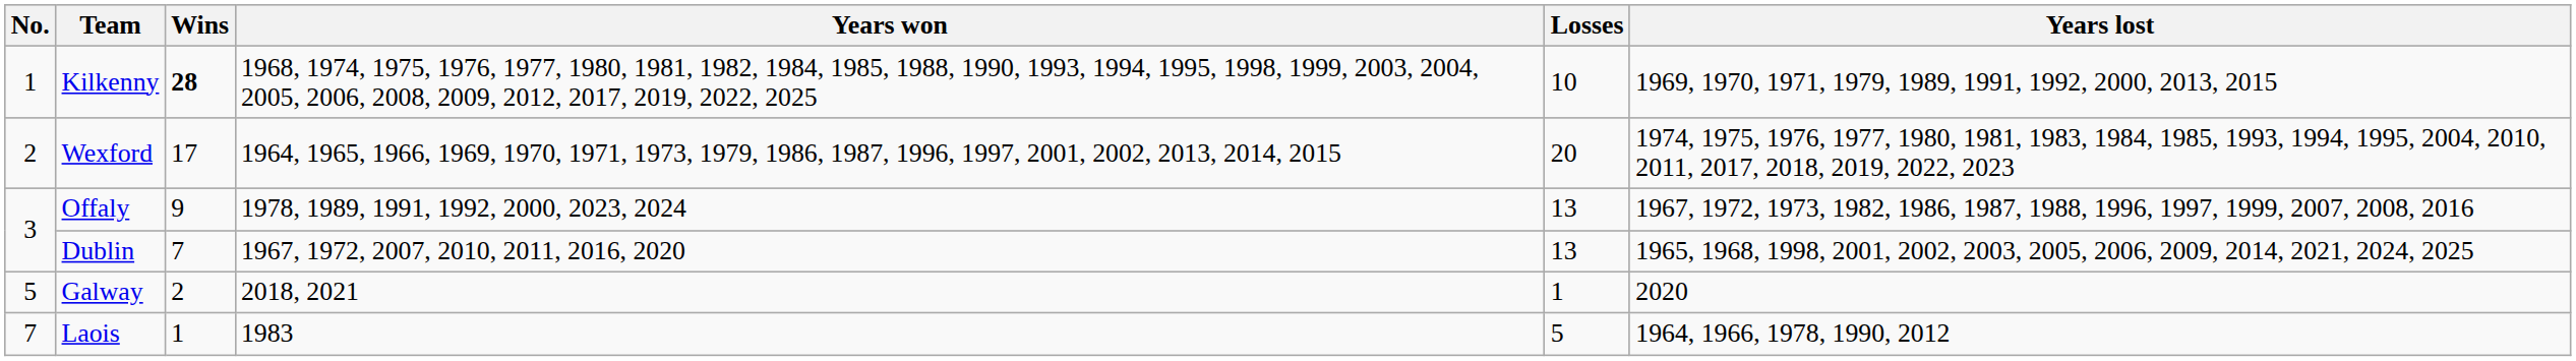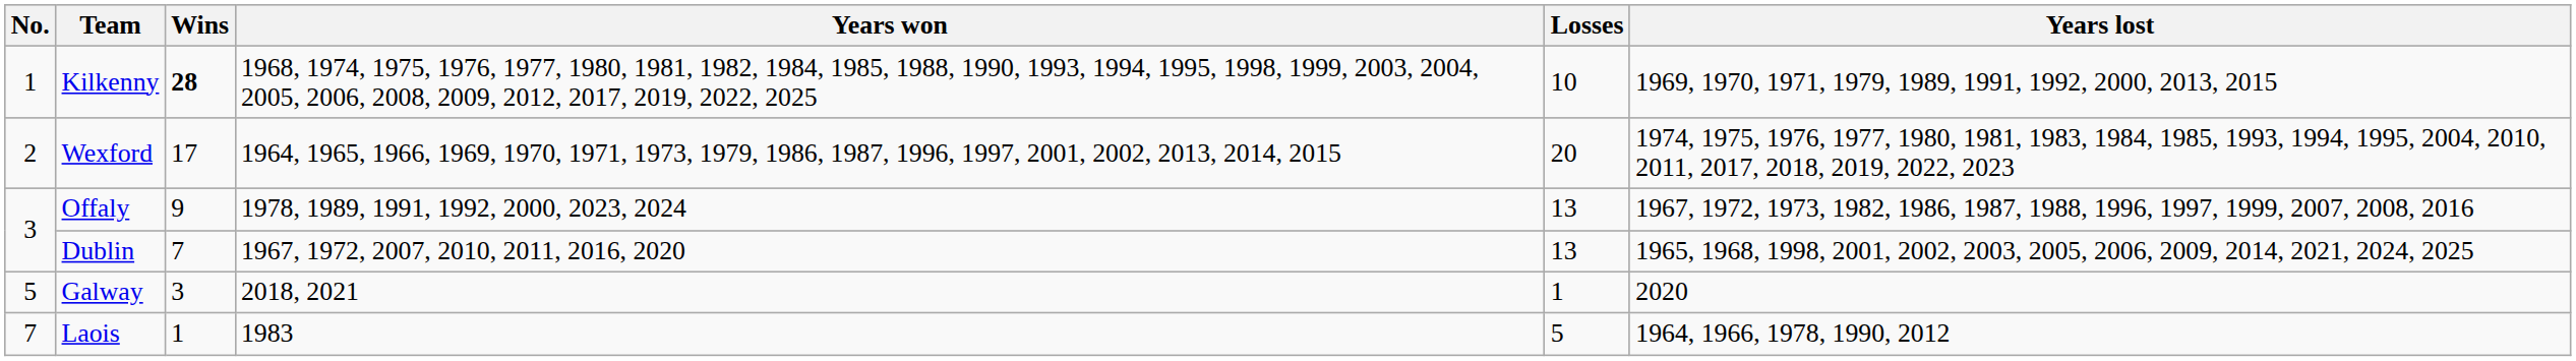Galway | Wins: 2 -> 3
